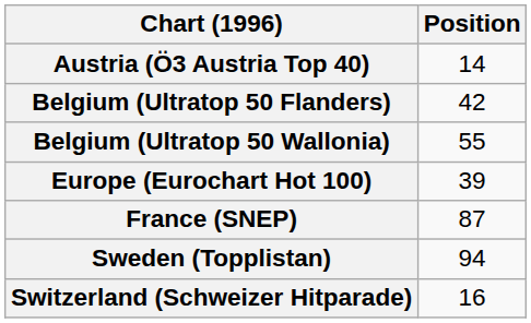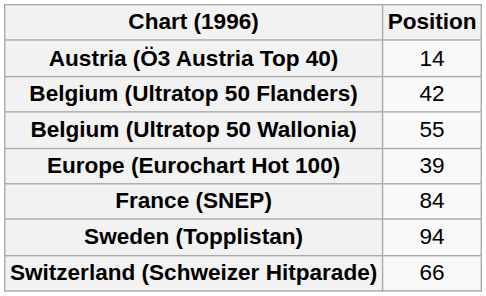France (SNEP) | Position: 87 -> 84
Switzerland (Schweizer Hitparade) | Position: 16 -> 66
